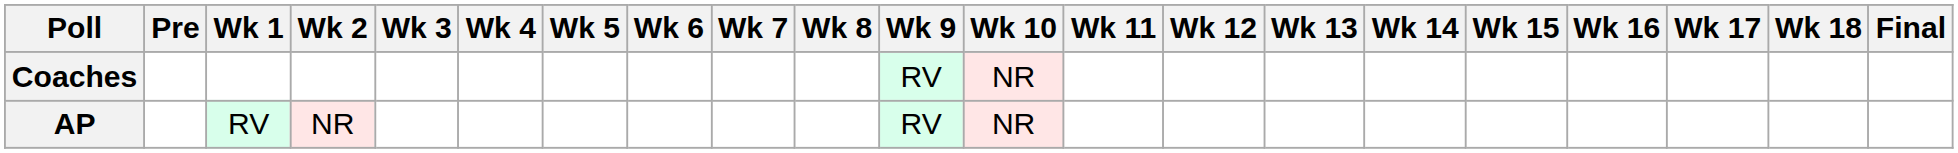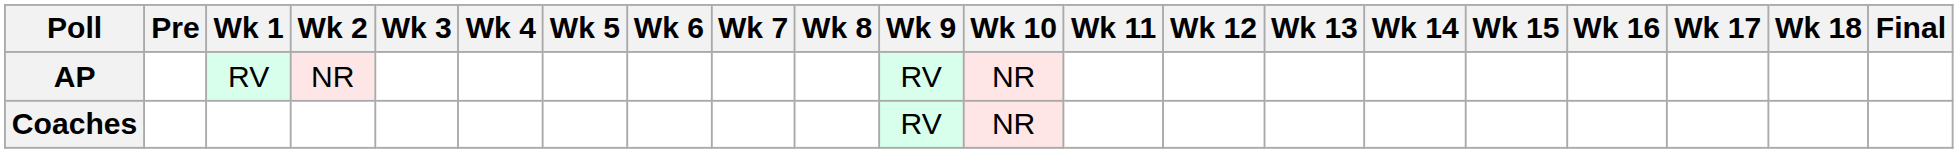rows swapped: AP <-> Coaches
